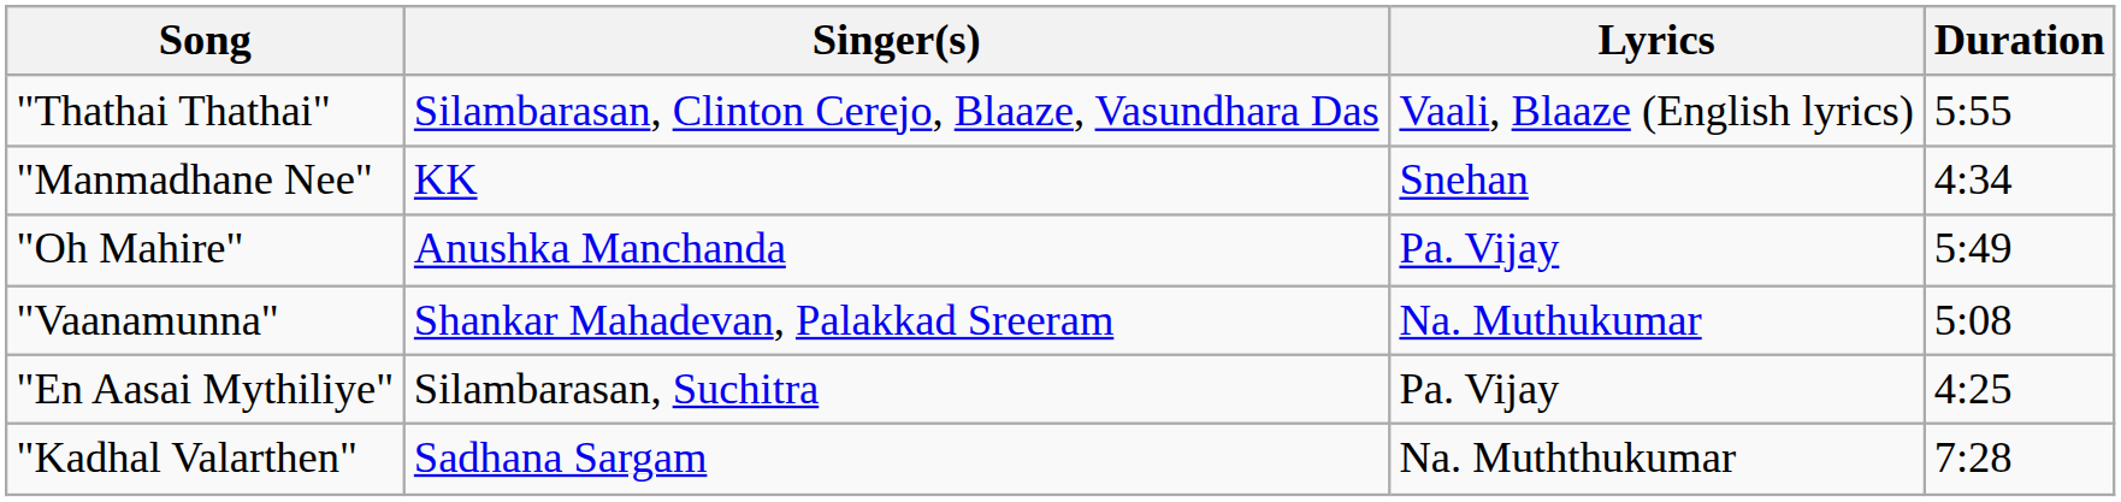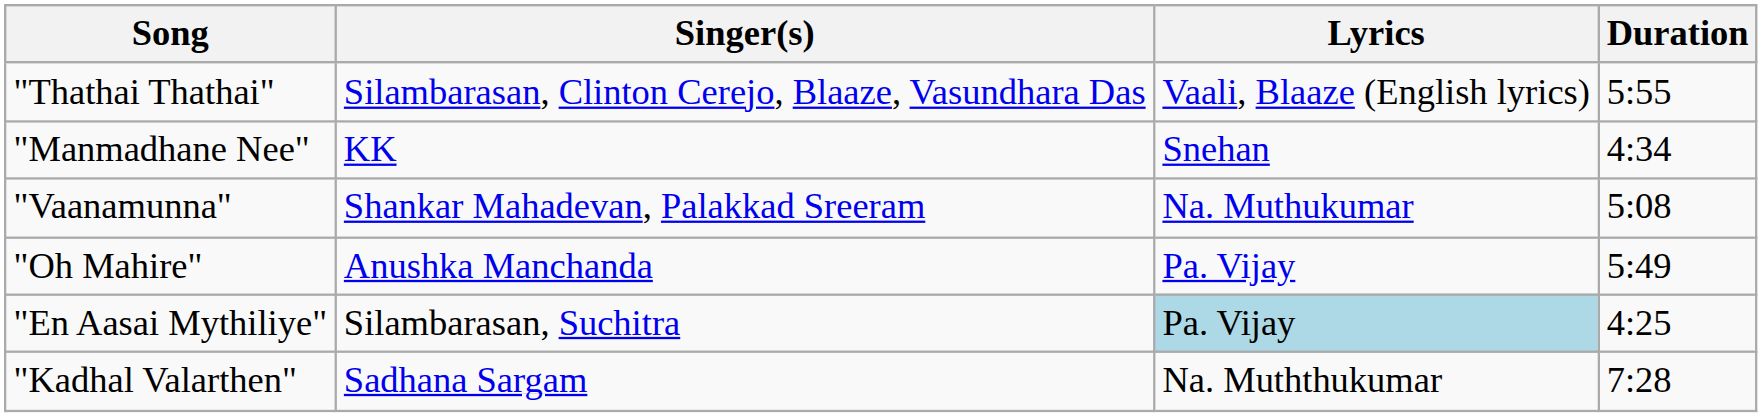rows swapped: "Oh Mahire" <-> "Vaanamunna"
"En Aasai Mythiliye" | Lyrics: no background -> lightblue background
